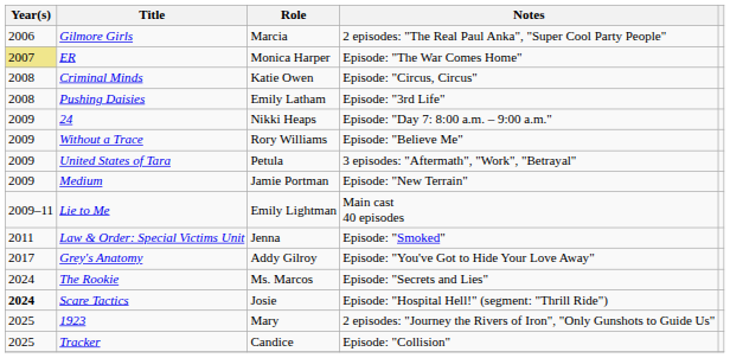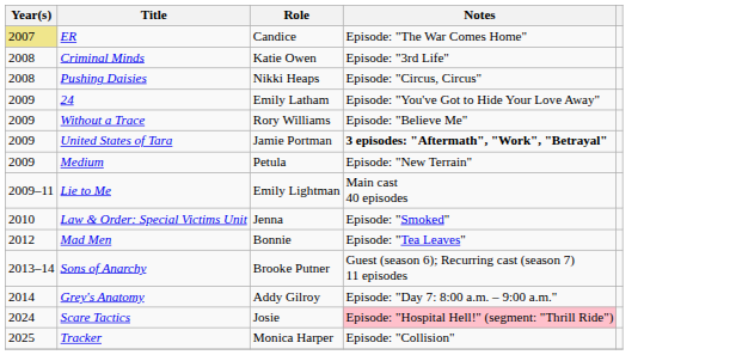- row: 2006 | Gilmore Girls | Marcia | 2 episodes: "The Real Paul Anka", "Super Cool Party People"
ER | Role: Monica Harper -> Candice
Criminal Minds | Notes: Episode: "Circus, Circus" -> Episode: "3rd Life"
Pushing Daisies | Role: Emily Latham -> Nikki Heaps
Pushing Daisies | Notes: Episode: "3rd Life" -> Episode: "Circus, Circus"
24 | Role: Nikki Heaps -> Emily Latham
24 | Notes: Episode: "Day 7: 8:00 a.m. – 9:00 a.m." -> Episode: "You've Got to Hide Your Love Away"
United States of Tara | Role: Petula -> Jamie Portman
United States of Tara | Notes: normal -> bold
Medium | Role: Jamie Portman -> Petula
Law & Order: Special Victims Unit | Year(s): 2011 -> 2010
+ row: 2012 | Mad Men | Bonnie | Episode: "Tea Leaves"
+ row: 2013–14 | Sons of Anarchy | Brooke Putner | Guest (season 6); Recurring cast (season 7) 11 episodes
Grey's Anatomy | Year(s): 2017 -> 2014
Grey's Anatomy | Notes: Episode: "You've Got to Hide Your Love Away" -> Episode: "Day 7: 8:00 a.m. – 9:00 a.m."
- row: 2024 | The Rookie | Ms. Marcos | Episode: "Secrets and Lies"
Scare Tactics | Year(s): bold -> normal
Scare Tactics | Notes: no background -> pink background
- row: 2025 | 1923 | Mary | 2 episodes: "Journey the Rivers of Iron", "Only Gunshots to Guide Us"
Tracker | Role: Candice -> Monica Harper
